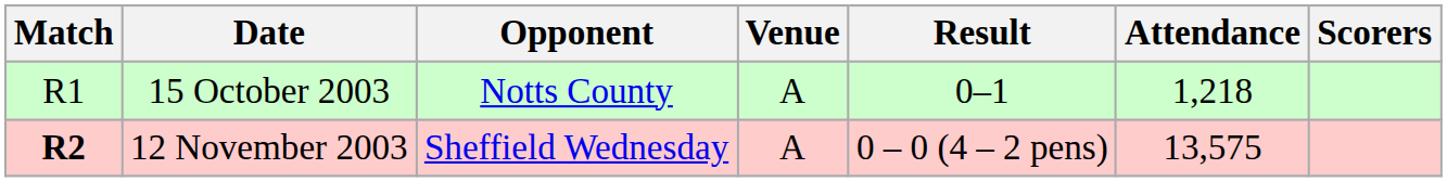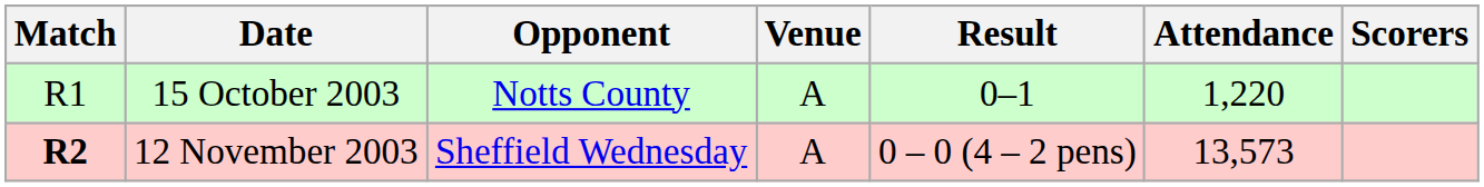15 October 2003 | Attendance: 1,218 -> 1,220
12 November 2003 | Attendance: 13,575 -> 13,573
